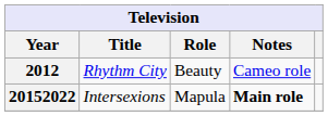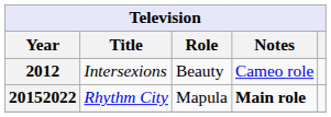2012 | Title: Rhythm City -> Intersexions
20152022 | Title: Intersexions -> Rhythm City
